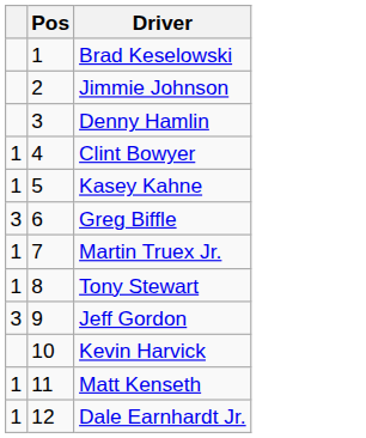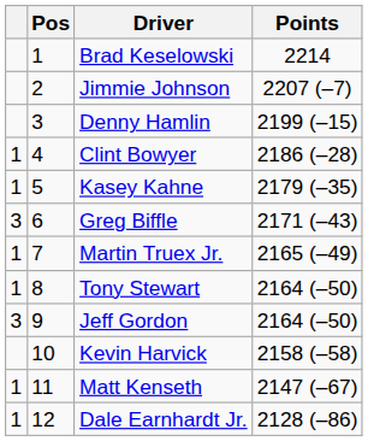+ column: Points | 2214 | 2207 (–7) | 2199 (–15) | 2186 (–28) | 2179 (–35) | 2171 (–43) | 2165 (–49) | 2164 (–50) | 2164 (–50) | 2158 (–58) | 2147 (–67) | 2128 (–86)
